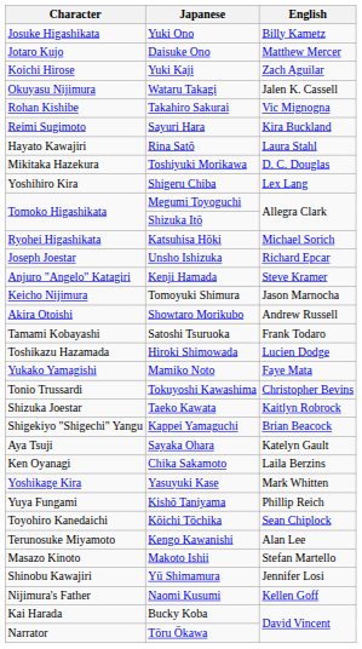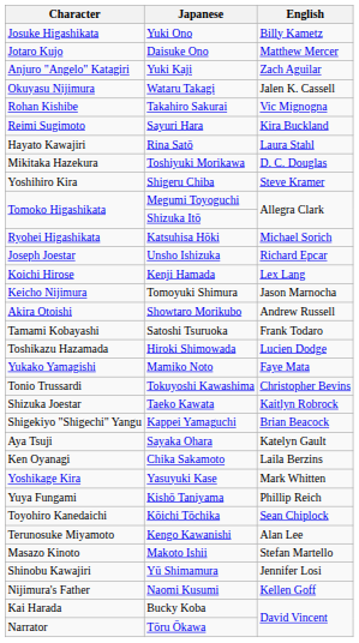Yuki Kaji | Character: Koichi Hirose -> Anjuro "Angelo" Katagiri
Shigeru Chiba | English: Lex Lang -> Steve Kramer
Kenji Hamada | Character: Anjuro "Angelo" Katagiri -> Koichi Hirose
Kenji Hamada | English: Steve Kramer -> Lex Lang
